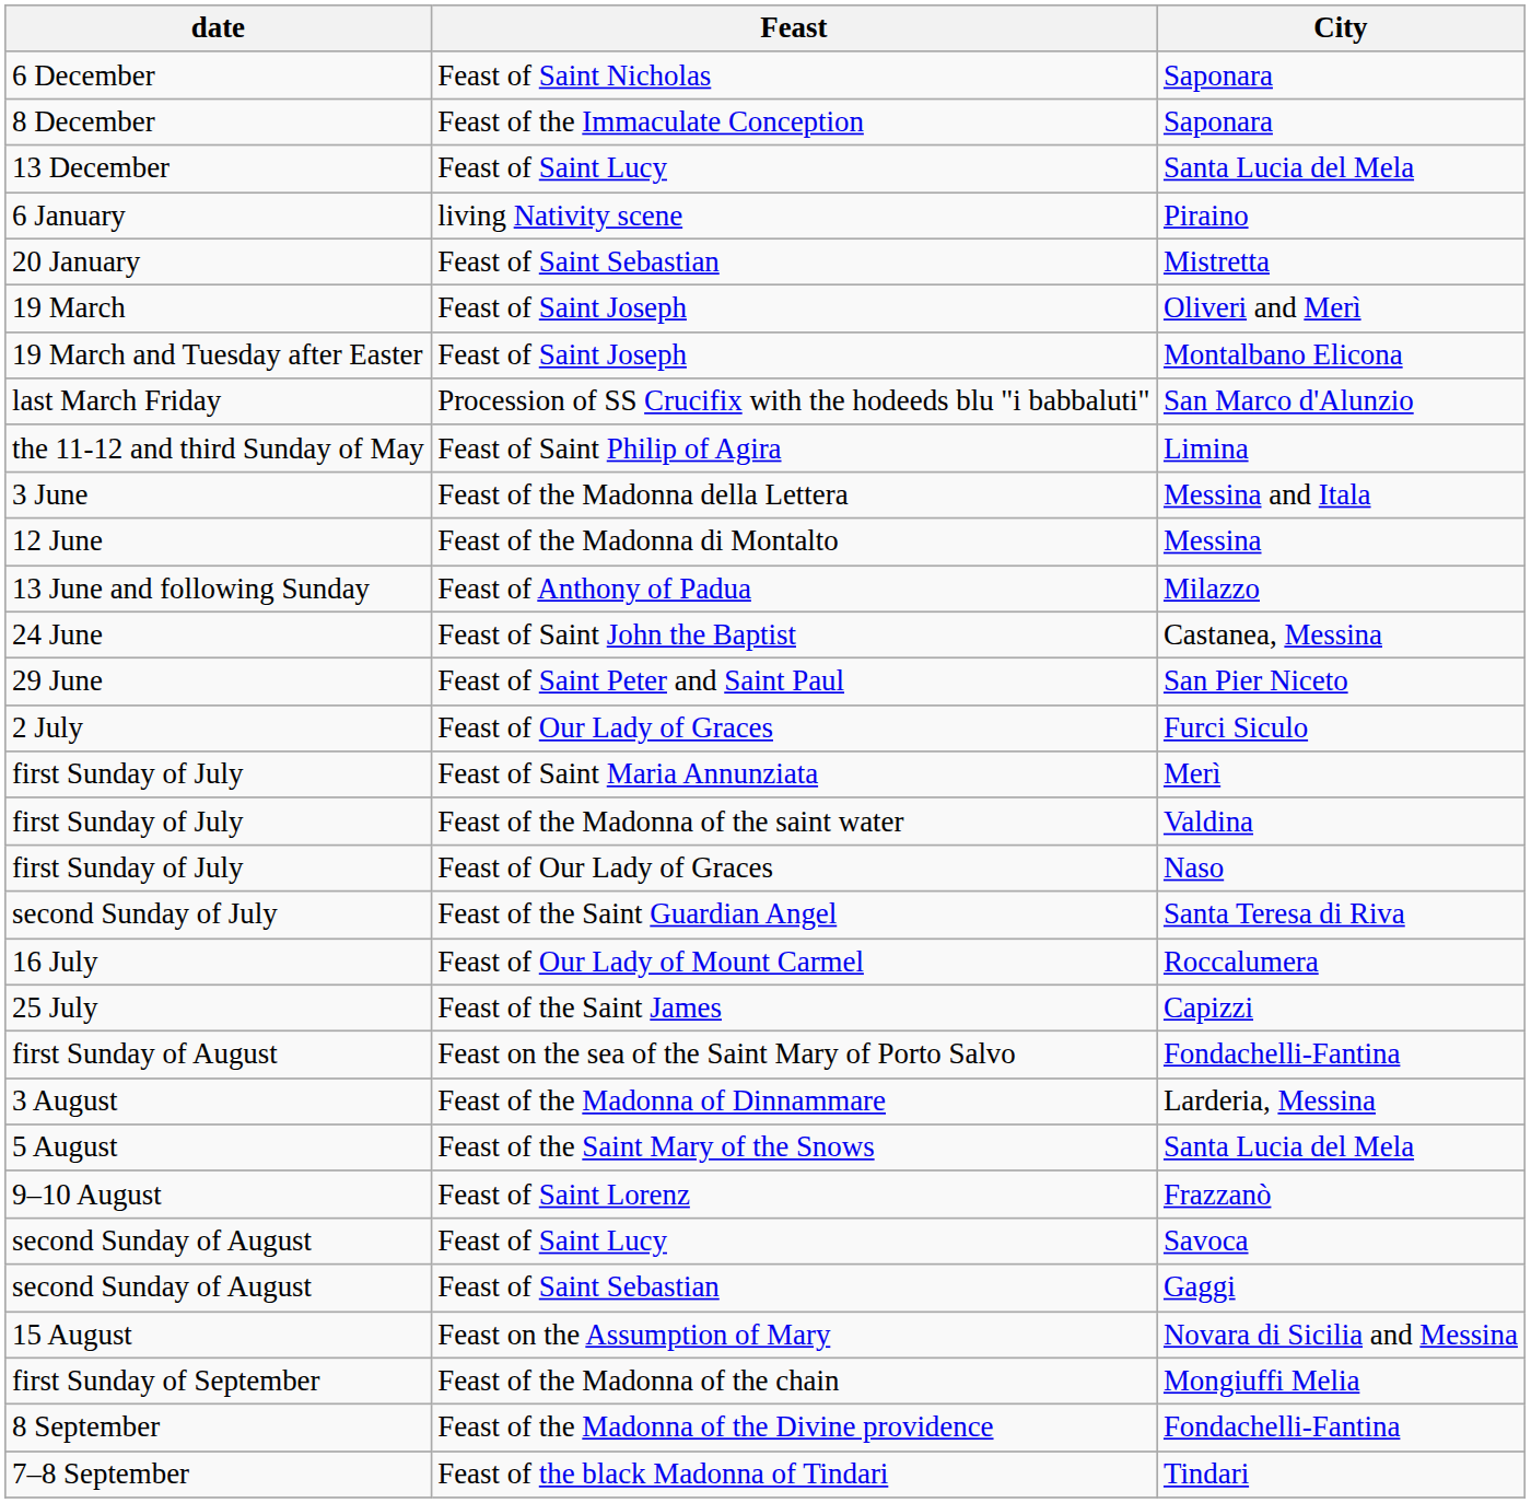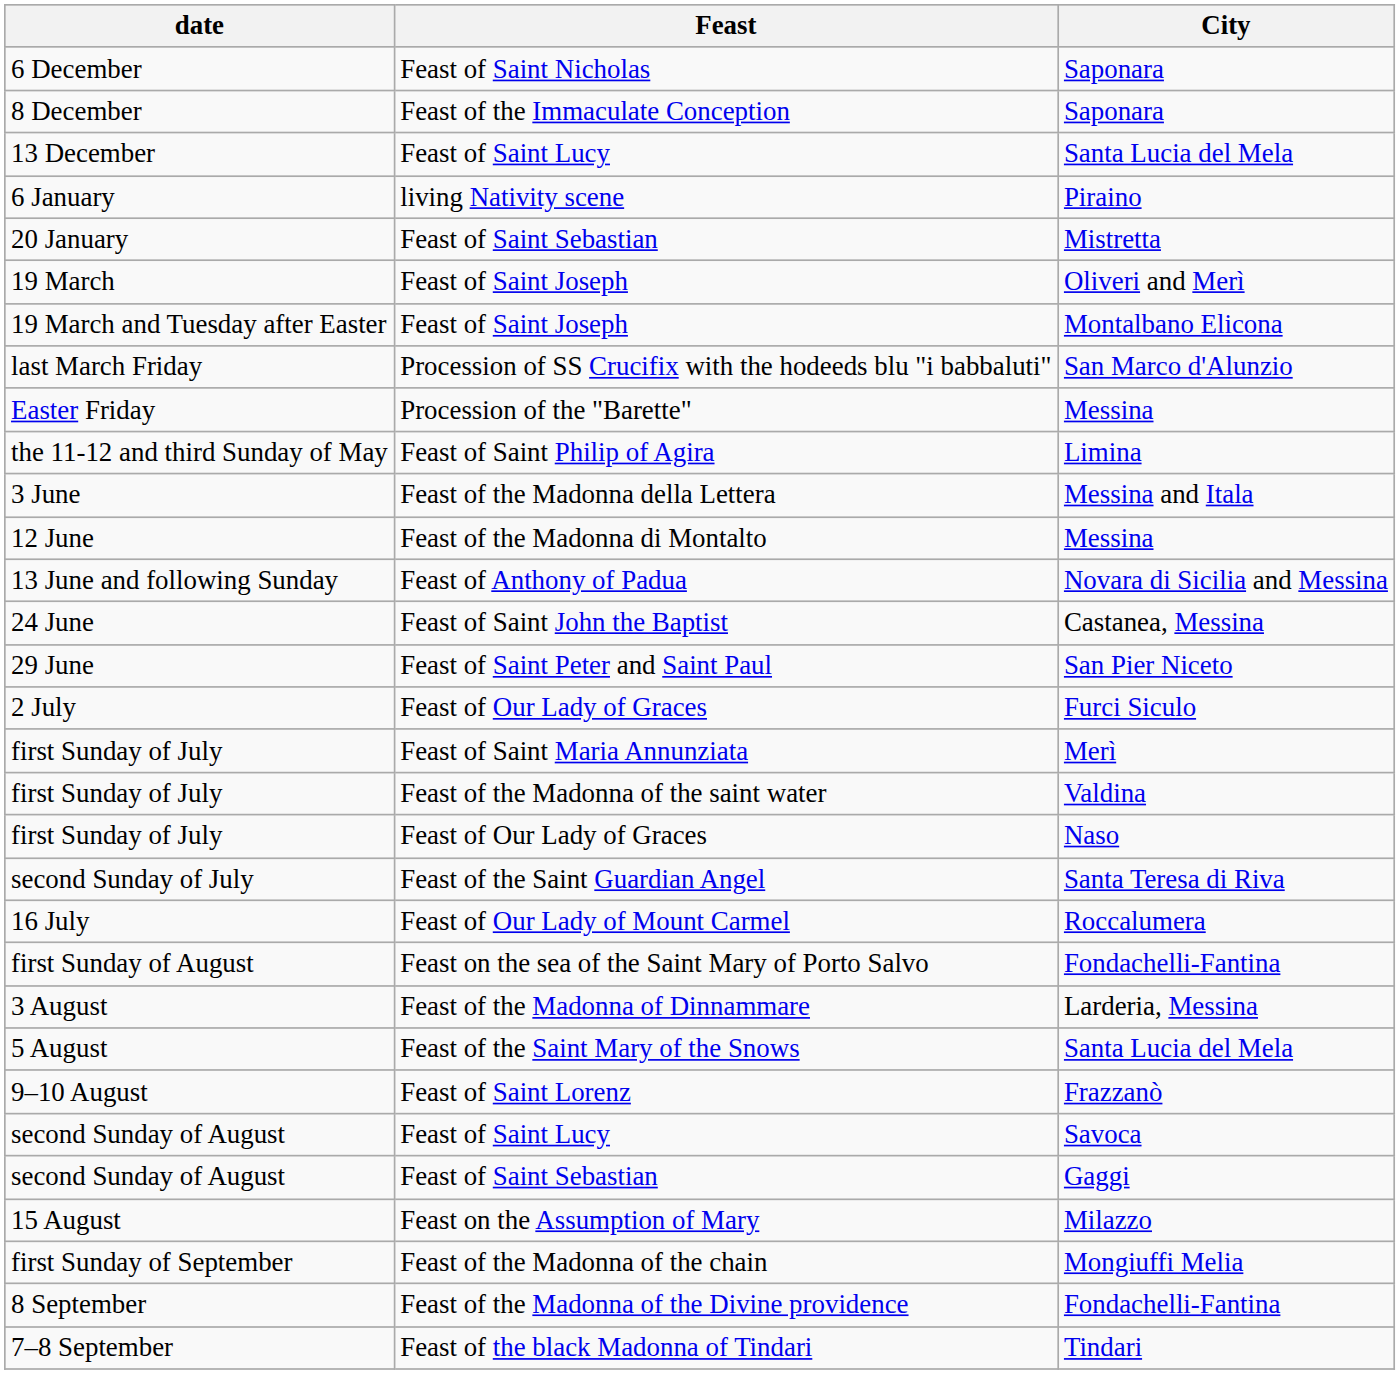+ row: Easter Friday | Procession of the "Barette" | Messina
13 June and following Sunday | City: Milazzo -> Novara di Sicilia and Messina
- row: 25 July | Feast of the Saint James | Capizzi
15 August | City: Novara di Sicilia and Messina -> Milazzo
